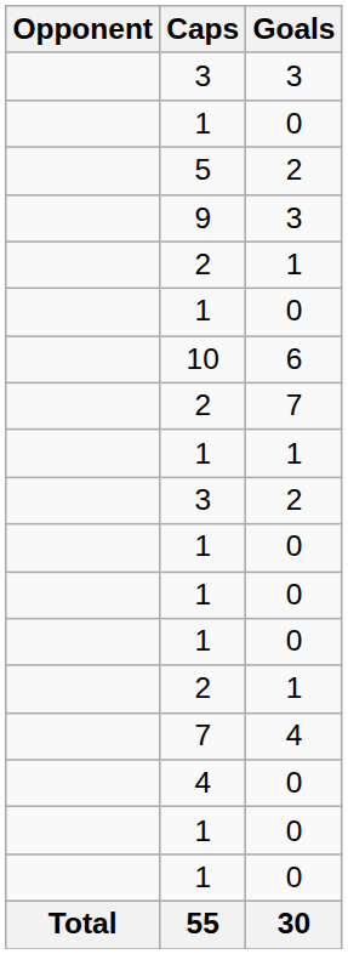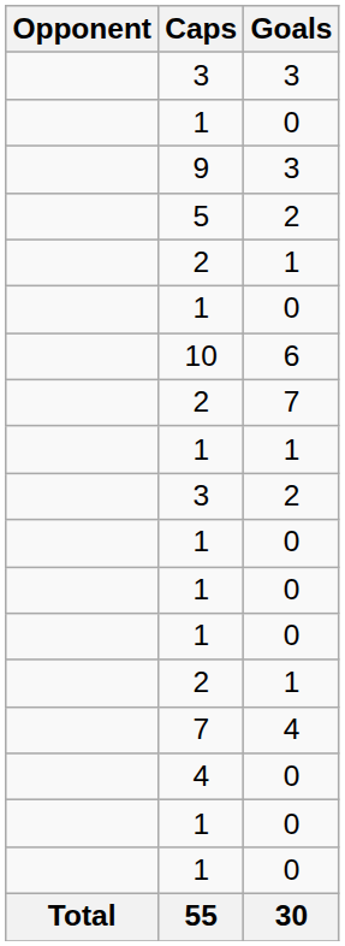rows swapped: 5 <-> 9
